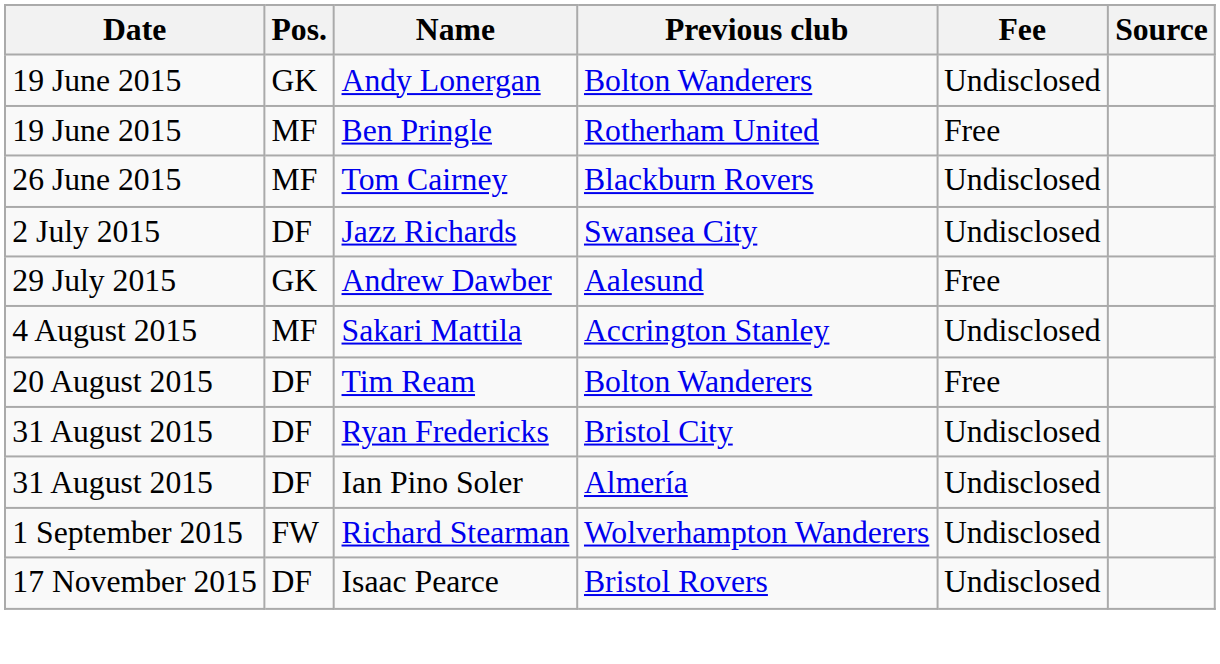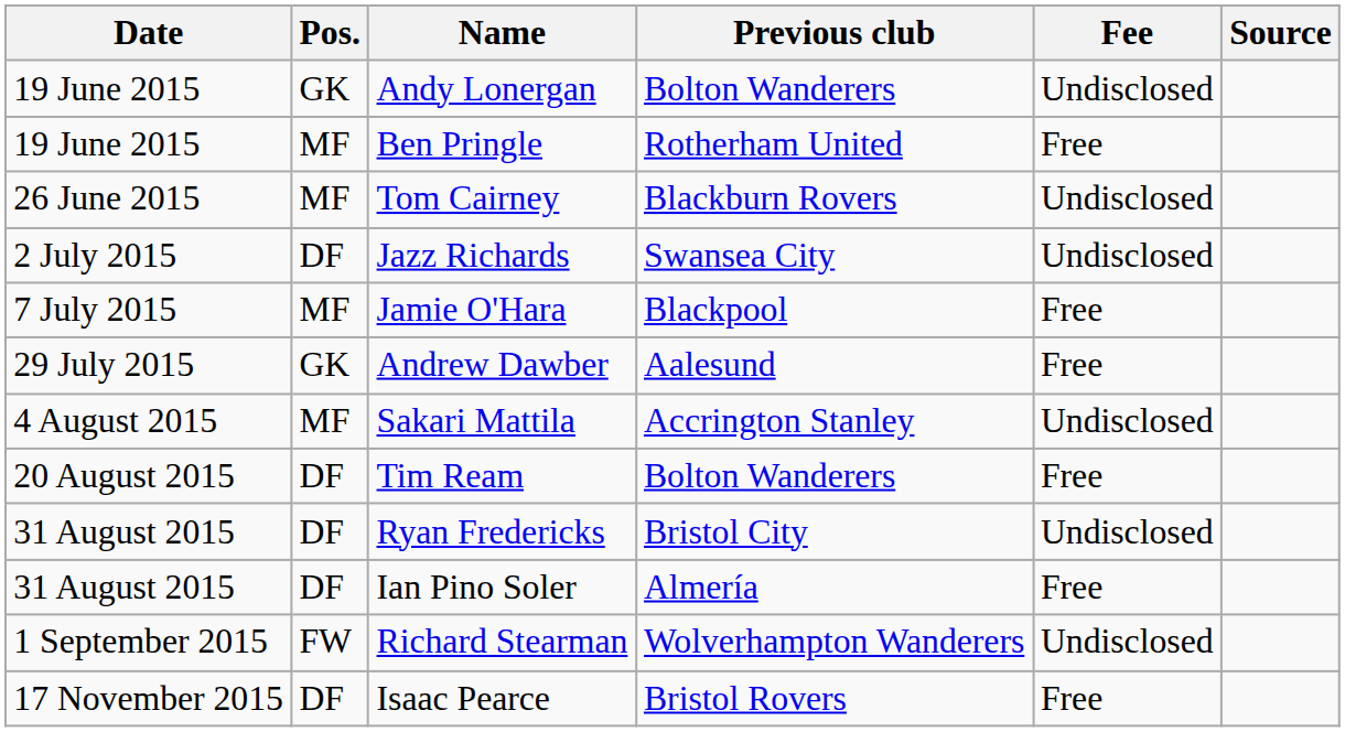+ row: 7 July 2015 | MF | Jamie O'Hara | Blackpool | Free
Ian Pino Soler | Fee: Undisclosed -> Free
Isaac Pearce | Fee: Undisclosed -> Free
